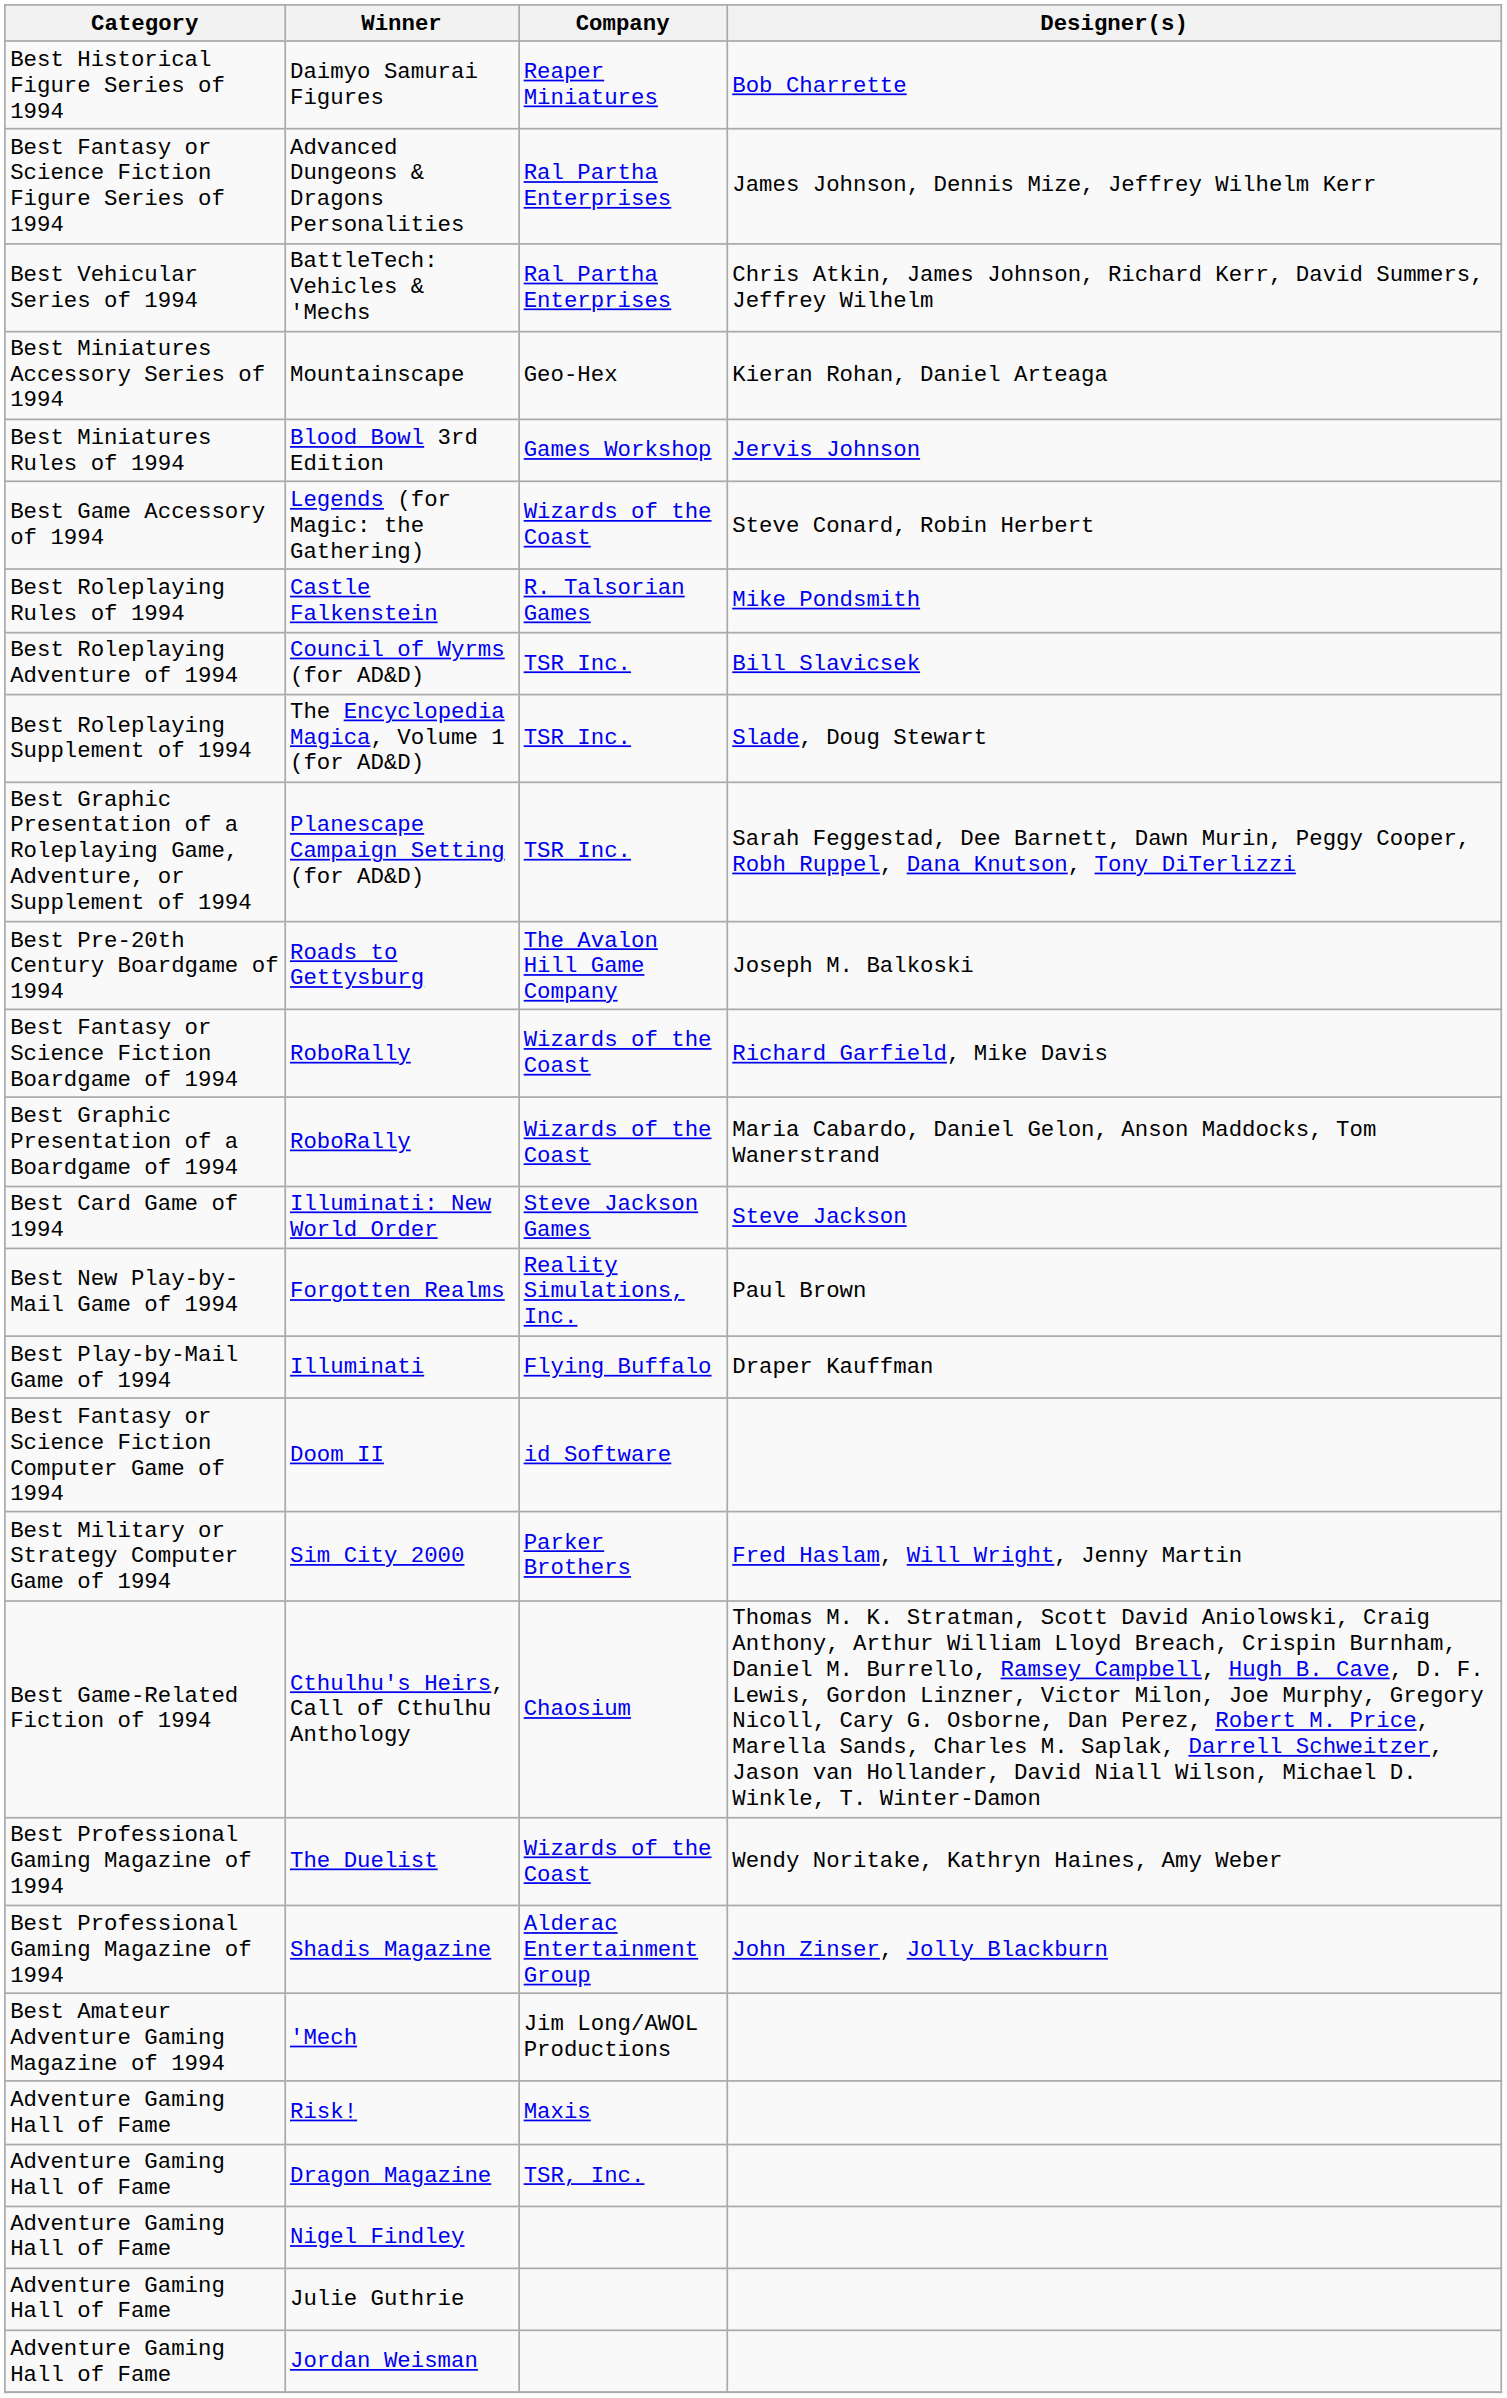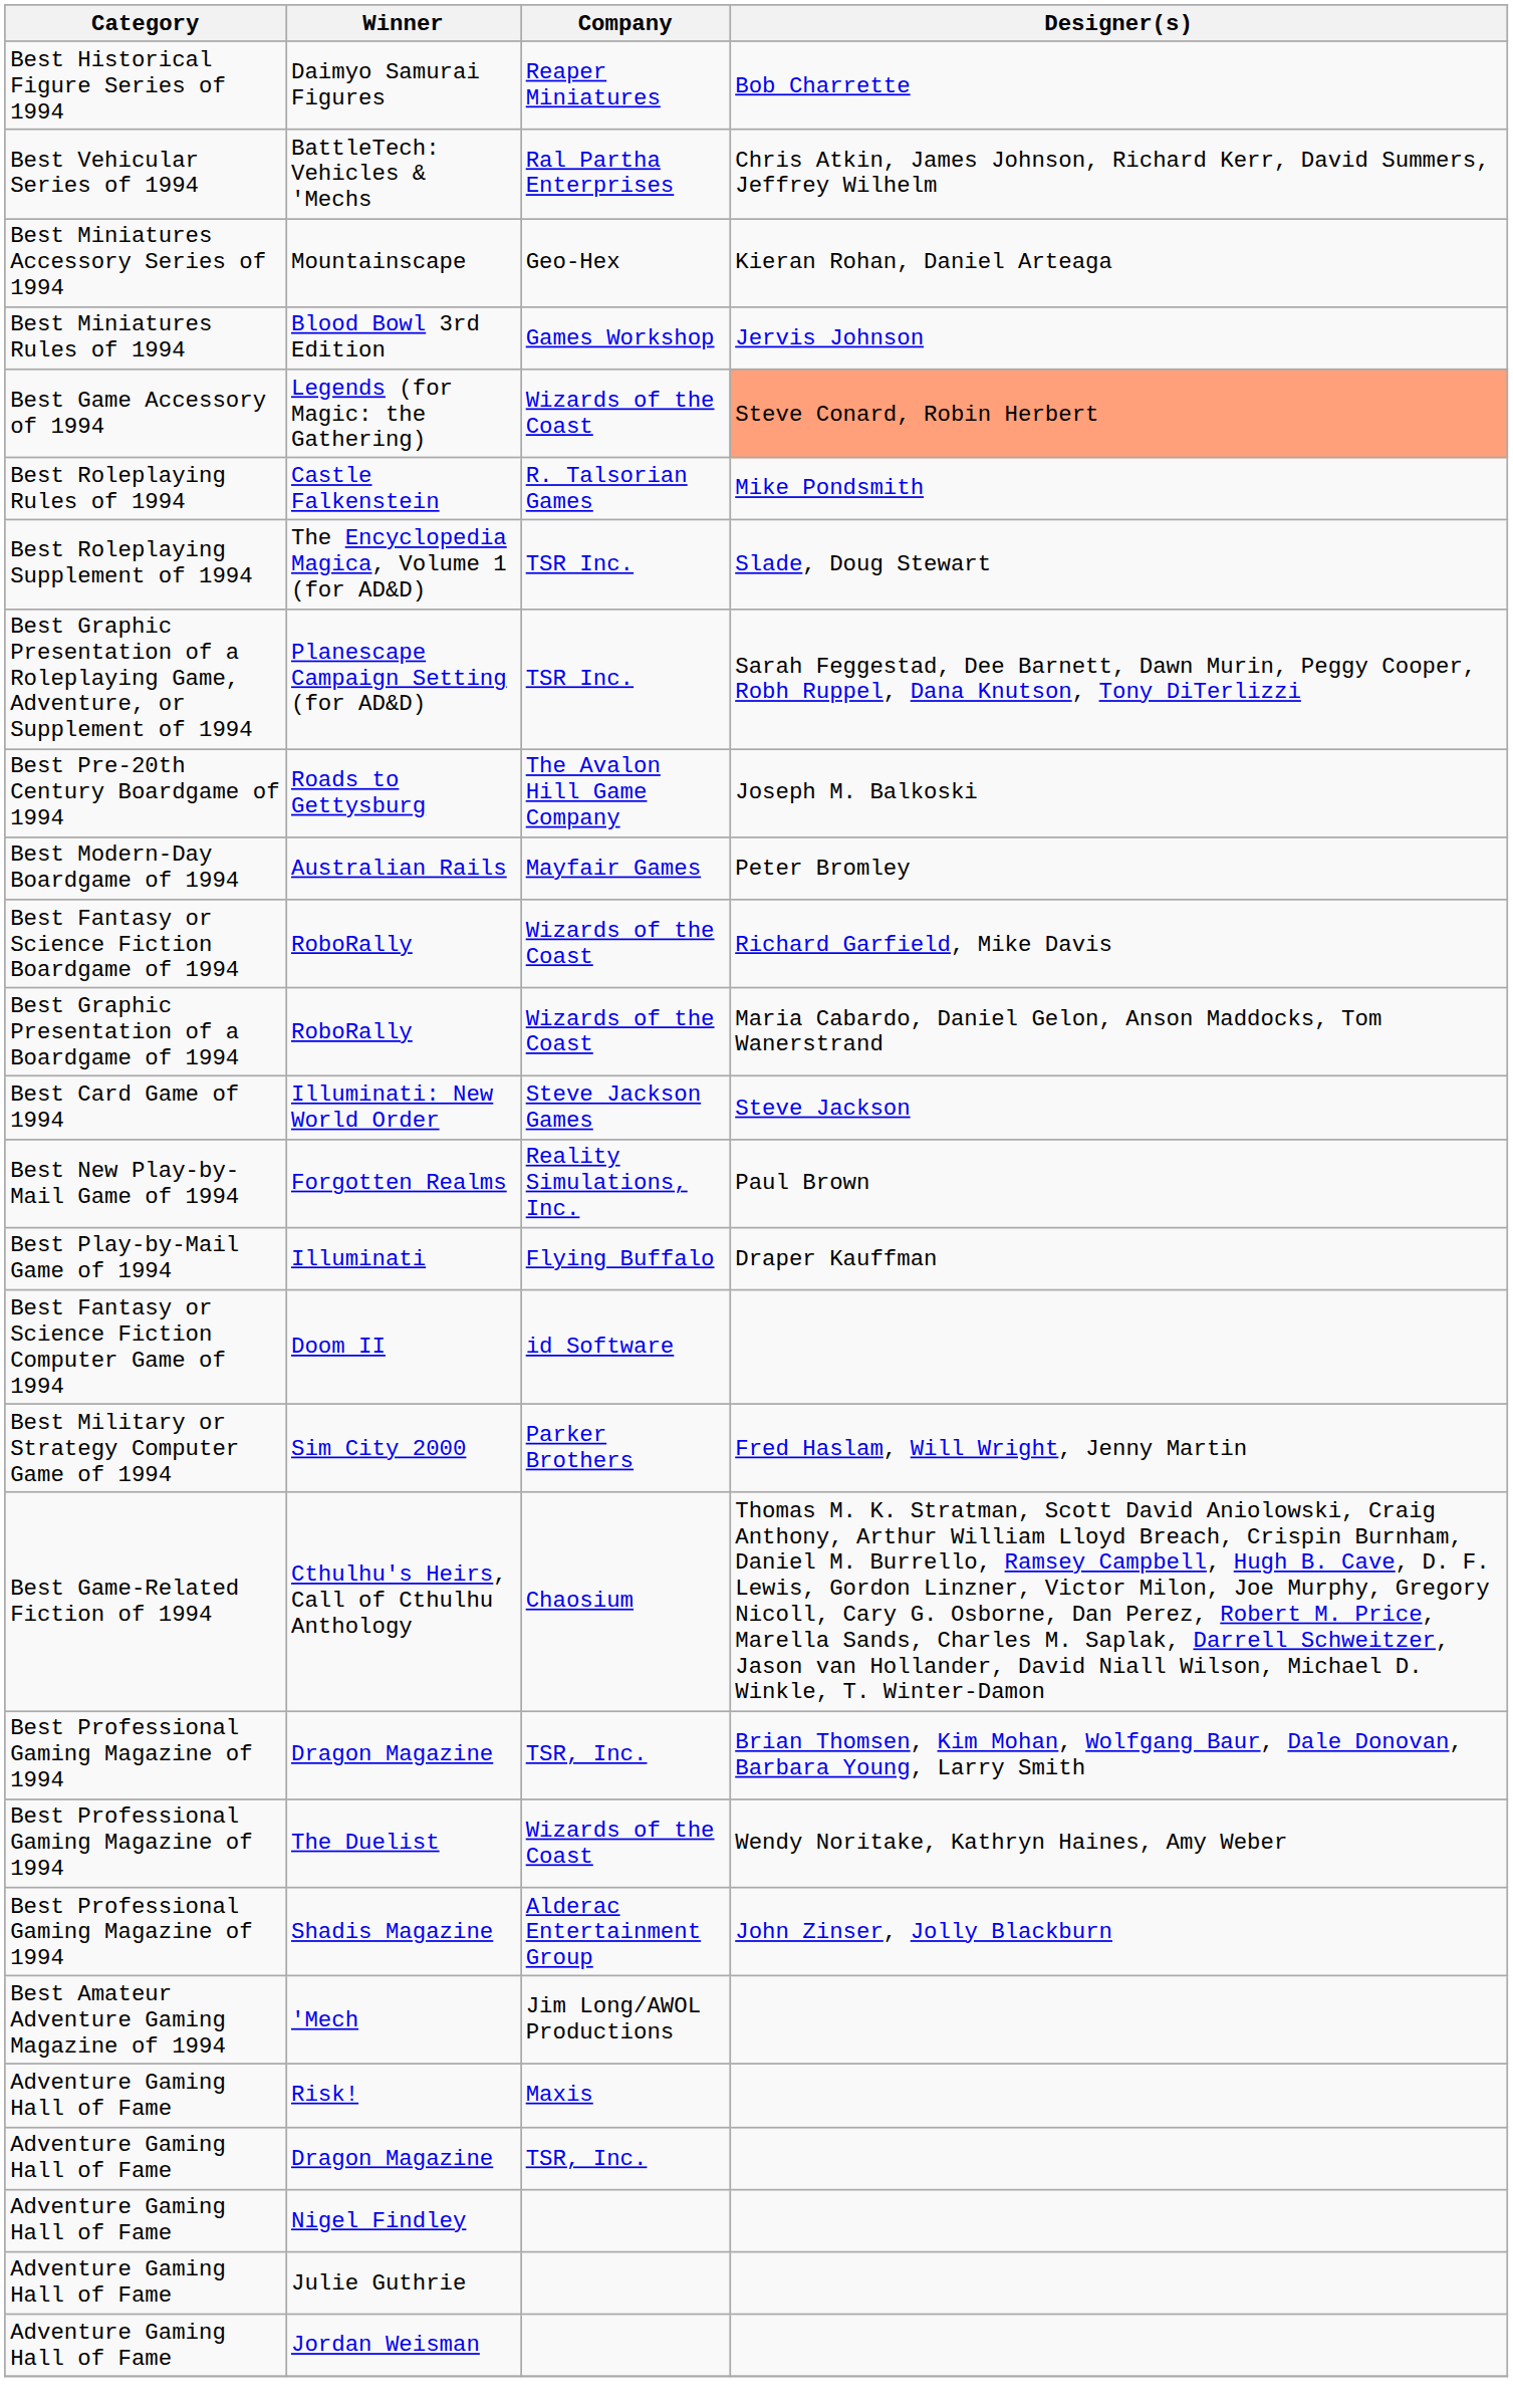- row: Best Fantasy or Science Fiction Figure Series of 1994 | Advanced Dungeons & Dragons Personalities | Ral Partha Enterprises | James Johnson, Dennis Mize, Jeffrey Wilhelm Kerr
Legends (for Magic: the Gathering) | Designer(s): no background -> lightsalmon background
- row: Best Roleplaying Adventure of 1994 | Council of Wyrms (for AD&D) | TSR Inc. | Bill Slavicsek
+ row: Best Modern-Day Boardgame of 1994 | Australian Rails | Mayfair Games | Peter Bromley
+ row: Best Professional Gaming Magazine of 1994 | Dragon Magazine | TSR, Inc. | Brian Thomsen, Kim Mohan, Wolfgang Baur, Dale Donovan, Barbara Young, Larry Smith
